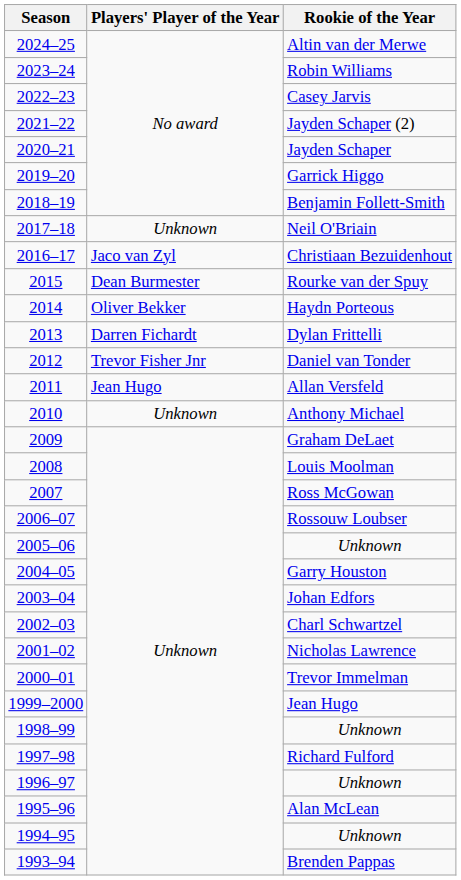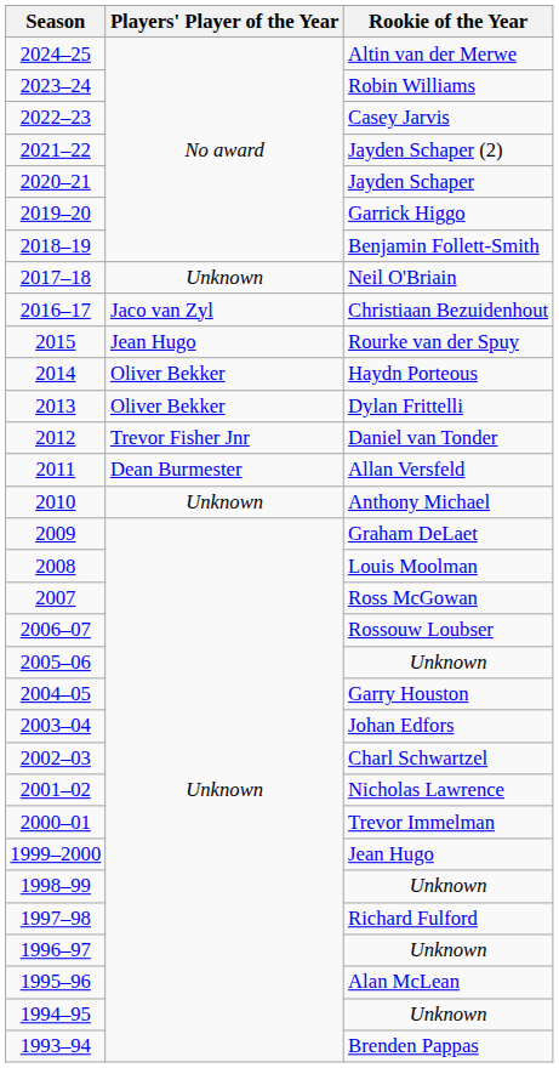Rourke van der Spuy | Players' Player of the Year: Dean Burmester -> Jean Hugo
Dylan Frittelli | Players' Player of the Year: Darren Fichardt -> Oliver Bekker
Allan Versfeld | Players' Player of the Year: Jean Hugo -> Dean Burmester
